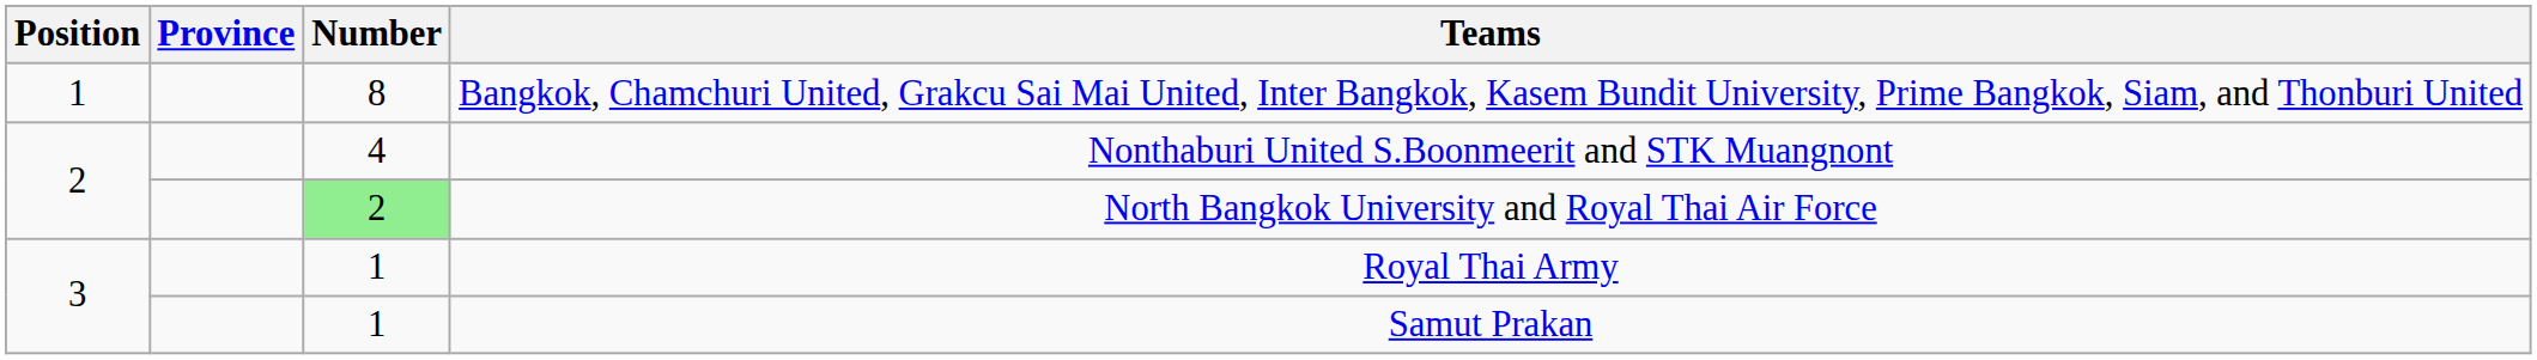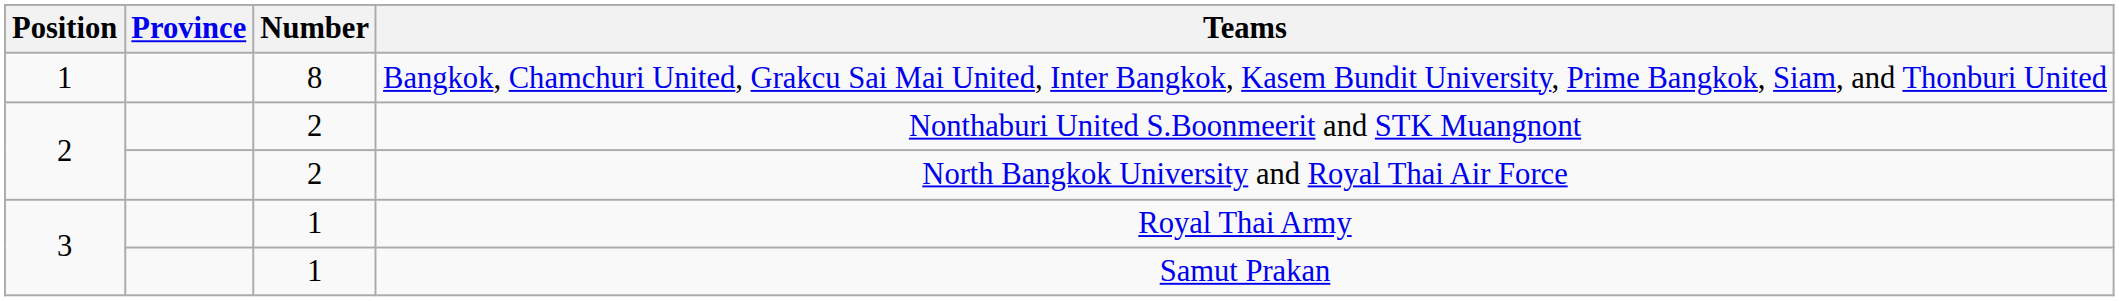Nonthaburi United S.Boonmeerit and STK Muangnont | Number: 4 -> 2
North Bangkok University and Royal Thai Air Force | Number: lightgreen background -> no background
